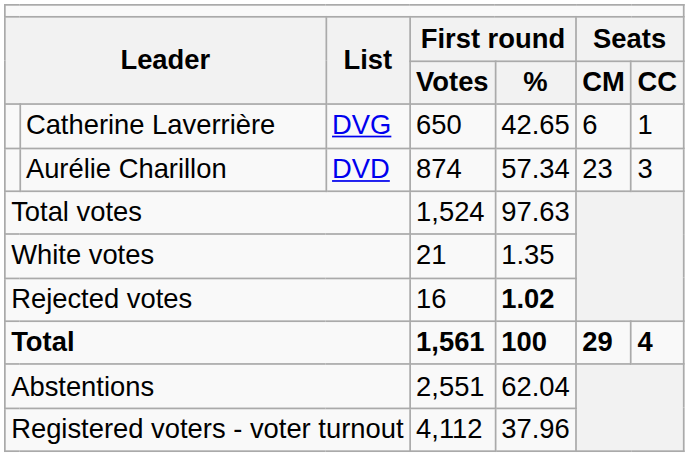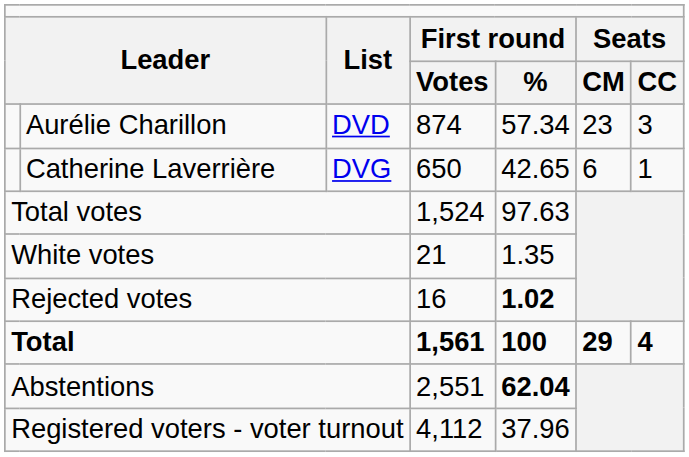rows swapped: Aurélie Charillon <-> Catherine Laverrière
Abstentions | column 5: normal -> bold
